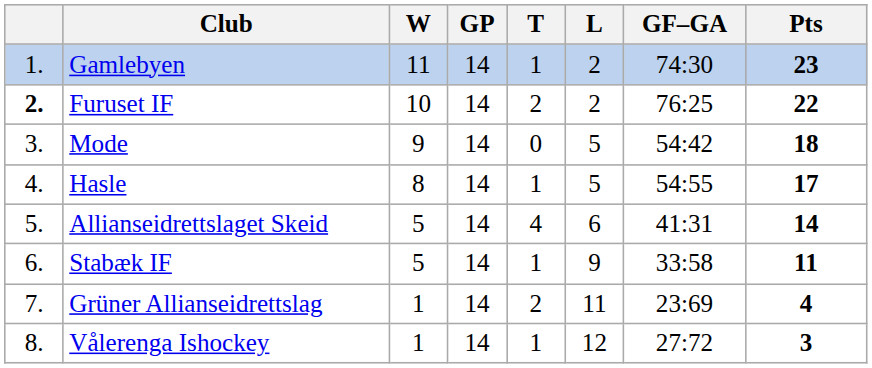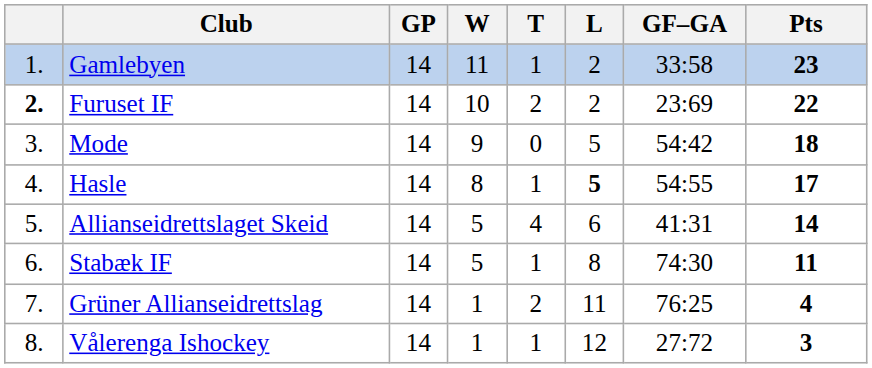columns swapped: GP <-> W
Gamlebyen | GF–GA: 74:30 -> 33:58
Furuset IF | GF–GA: 76:25 -> 23:69
Hasle | L: normal -> bold
Stabæk IF | L: 9 -> 8
Stabæk IF | GF–GA: 33:58 -> 74:30
Grüner Allianseidrettslag | GF–GA: 23:69 -> 76:25
